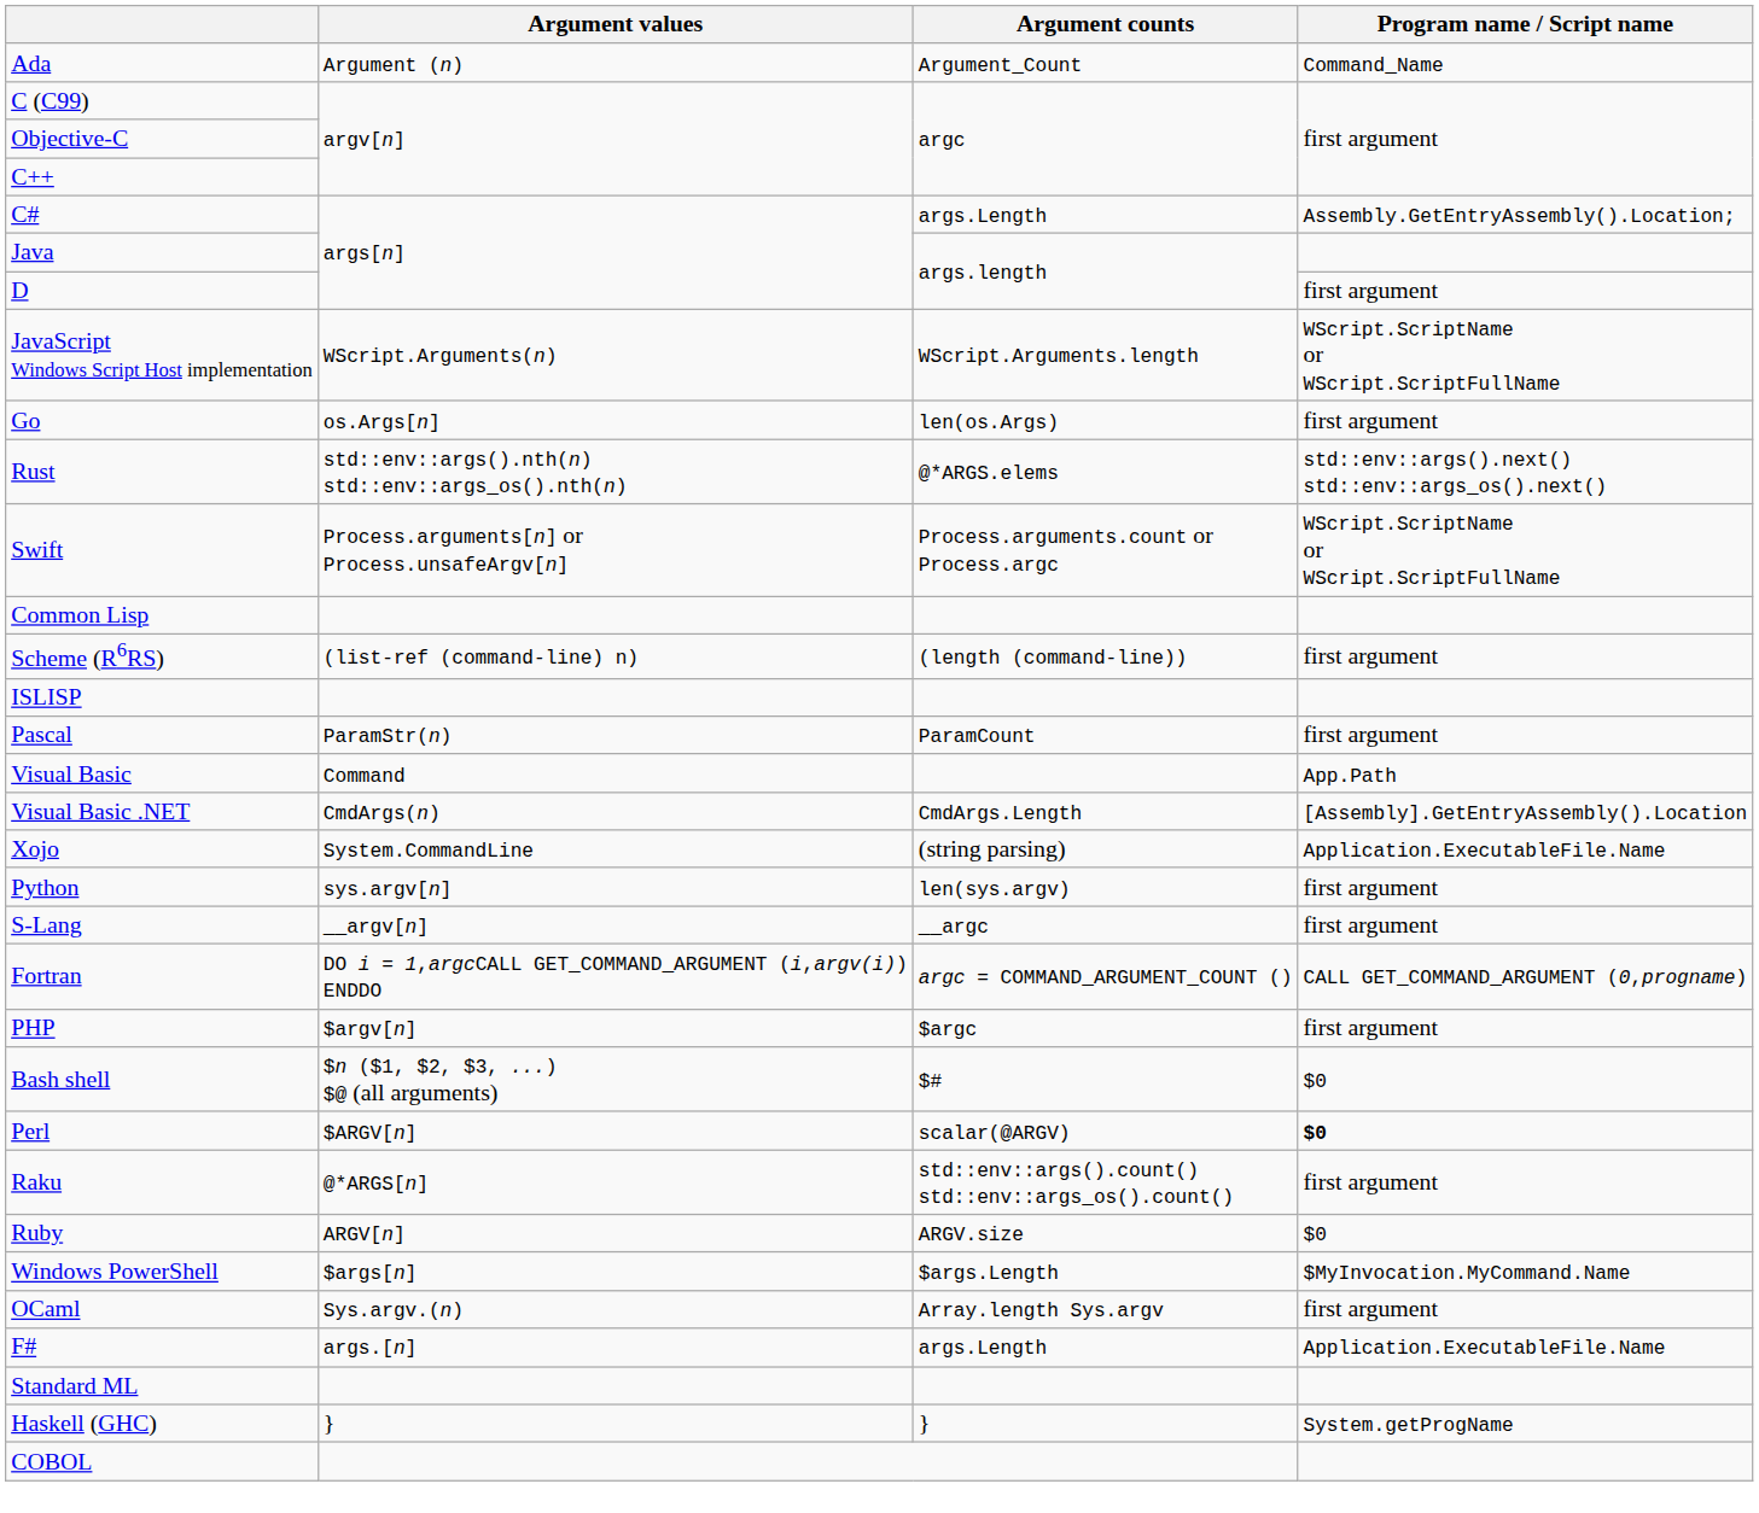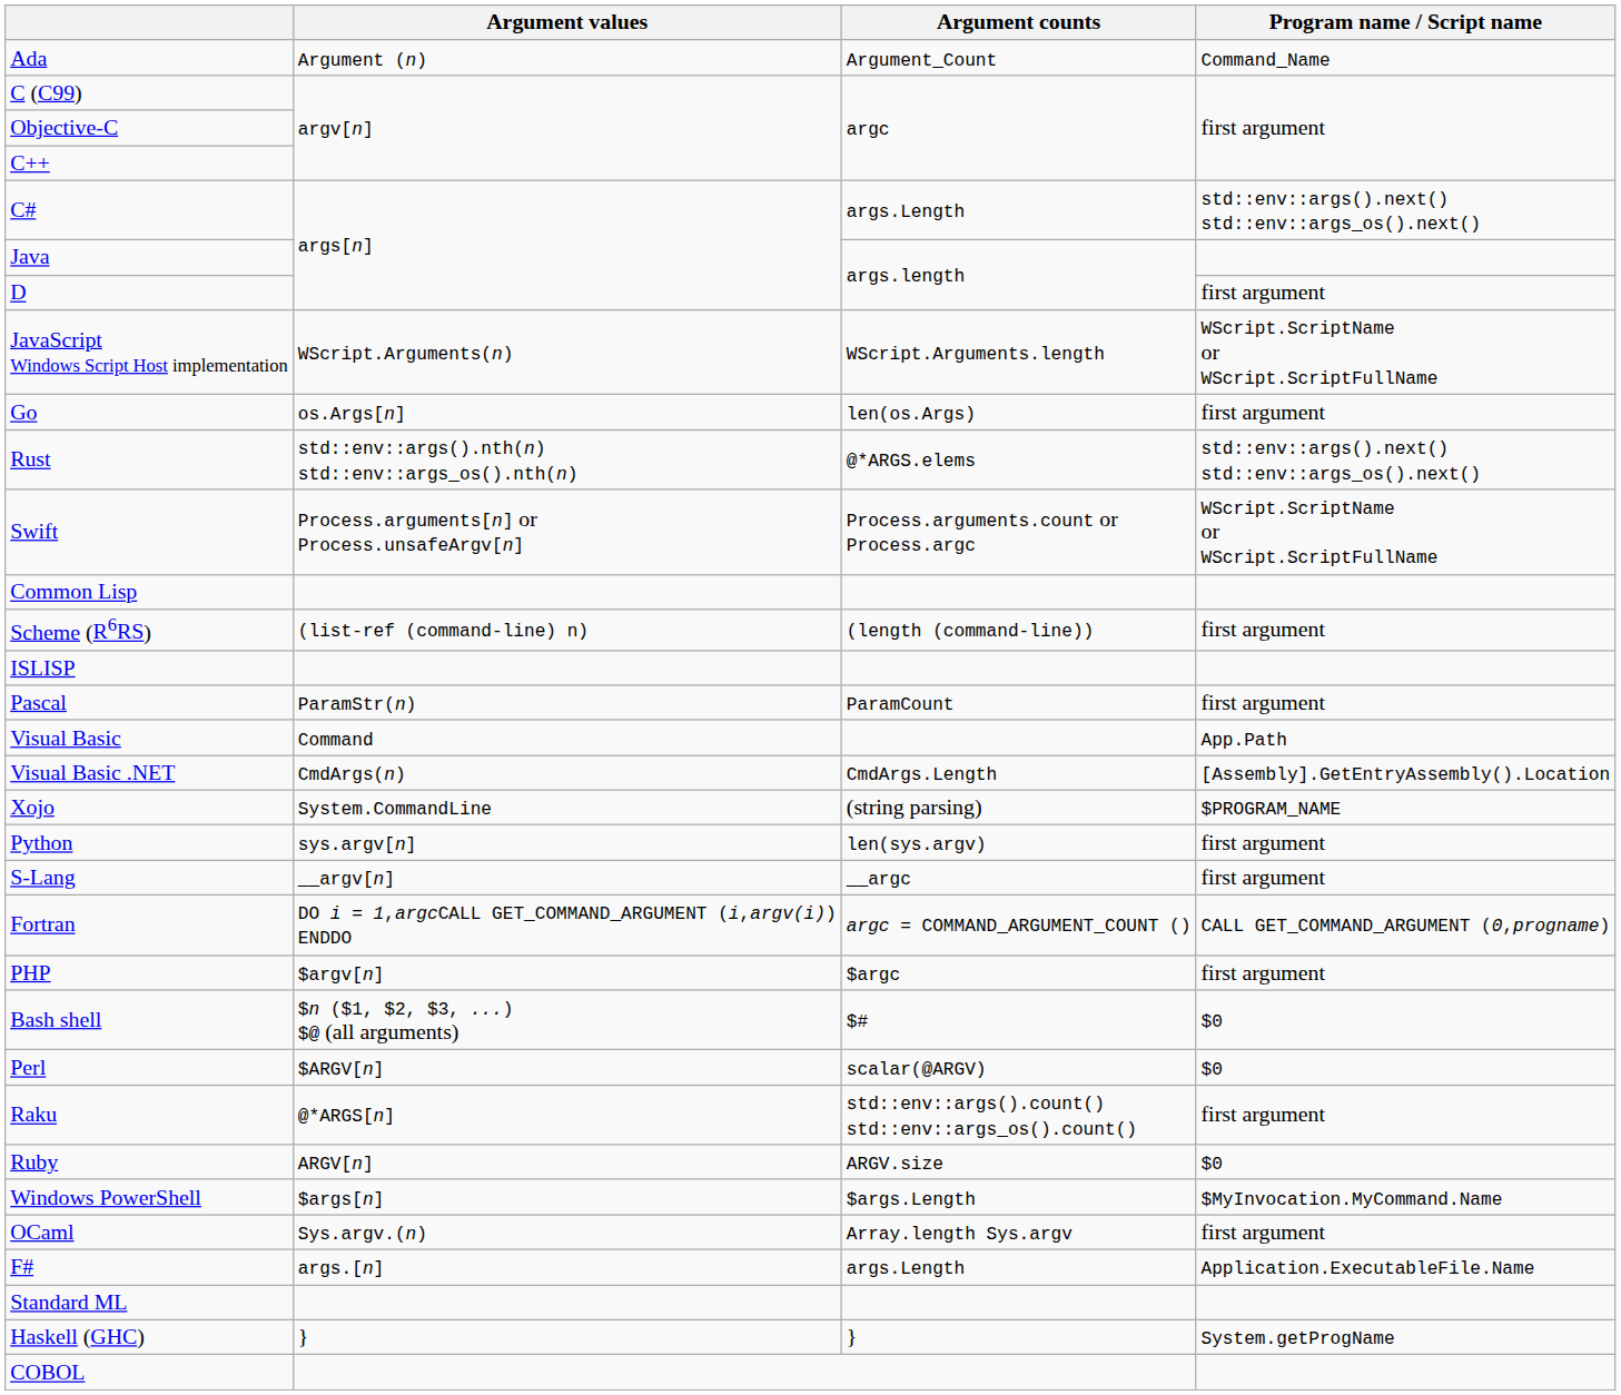C# | Program name / Script name: Assembly.GetEntryAssembly().Location; -> std::env::args().next() std::env::args_os().next()
Xojo | Program name / Script name: Application.ExecutableFile.Name -> $PROGRAM_NAME
Perl | Program name / Script name: bold -> normal
